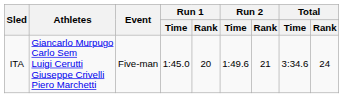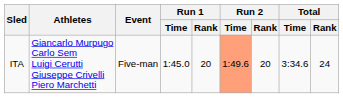ITA | Run 2 / Time: no background -> lightsalmon background
ITA | Run 2 / Rank: 21 -> 20
